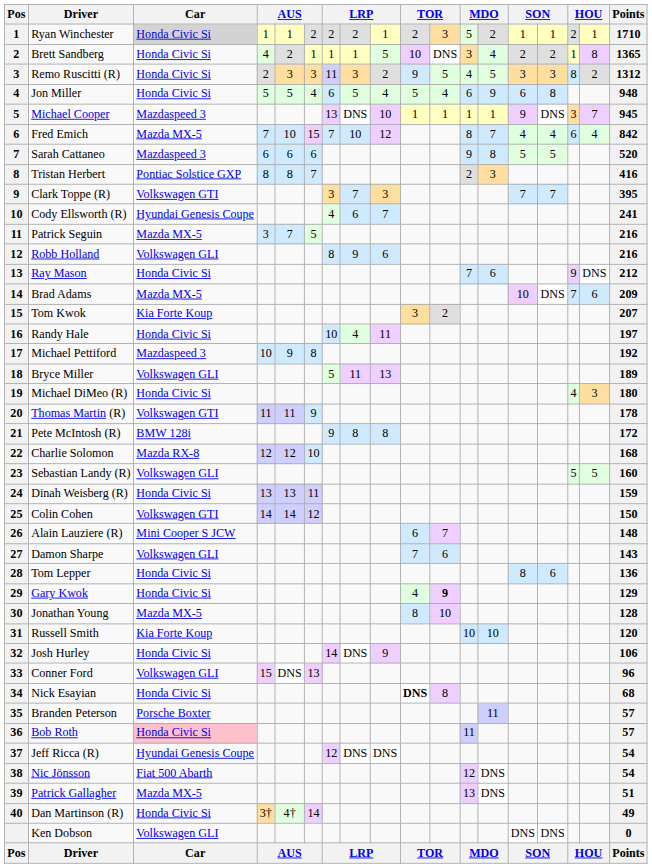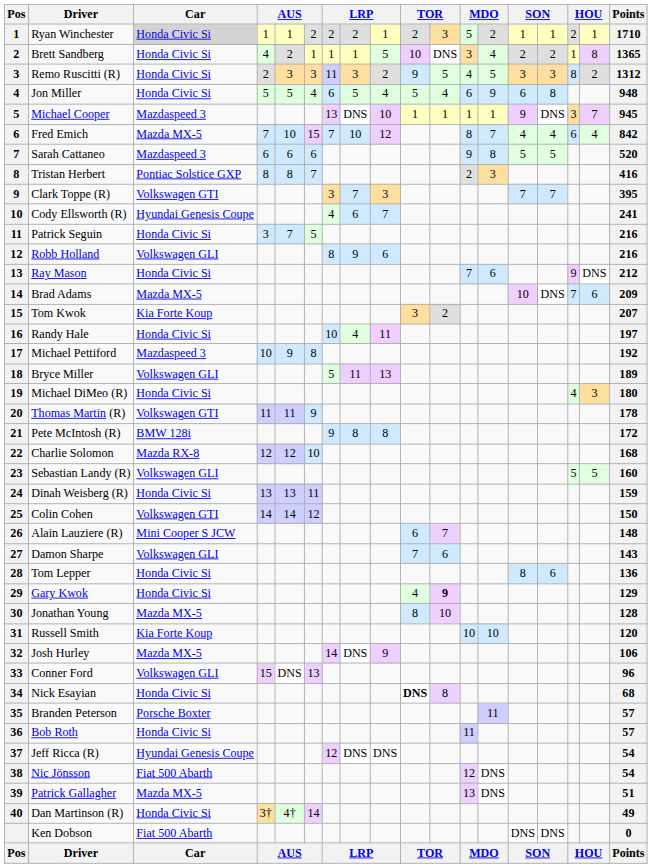Patrick Seguin | Car: Mazda MX-5 -> Honda Civic Si
Josh Hurley | Car: Honda Civic Si -> Mazda MX-5
Bob Roth | Car: pink background -> no background
Ken Dobson | Car: Volkswagen GLI -> Fiat 500 Abarth
